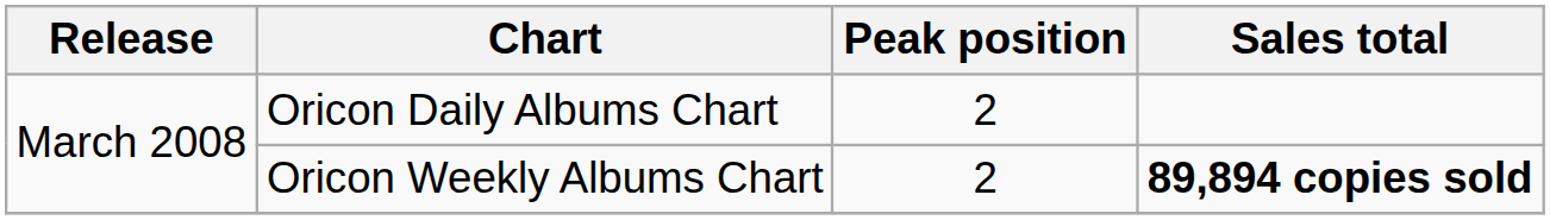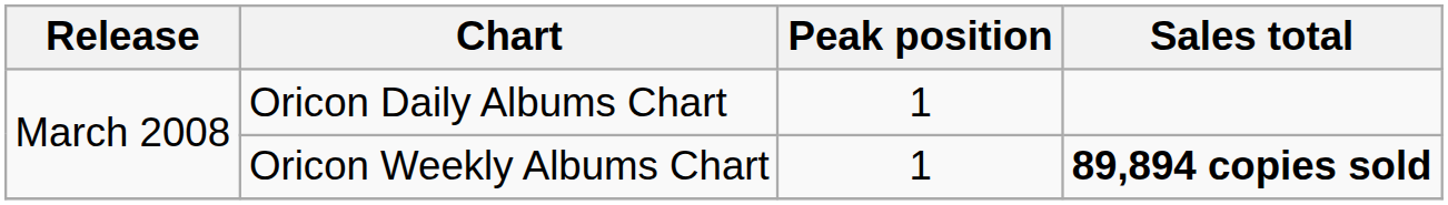Oricon Daily Albums Chart | Peak position: 2 -> 1
Oricon Weekly Albums Chart | Peak position: 2 -> 1
